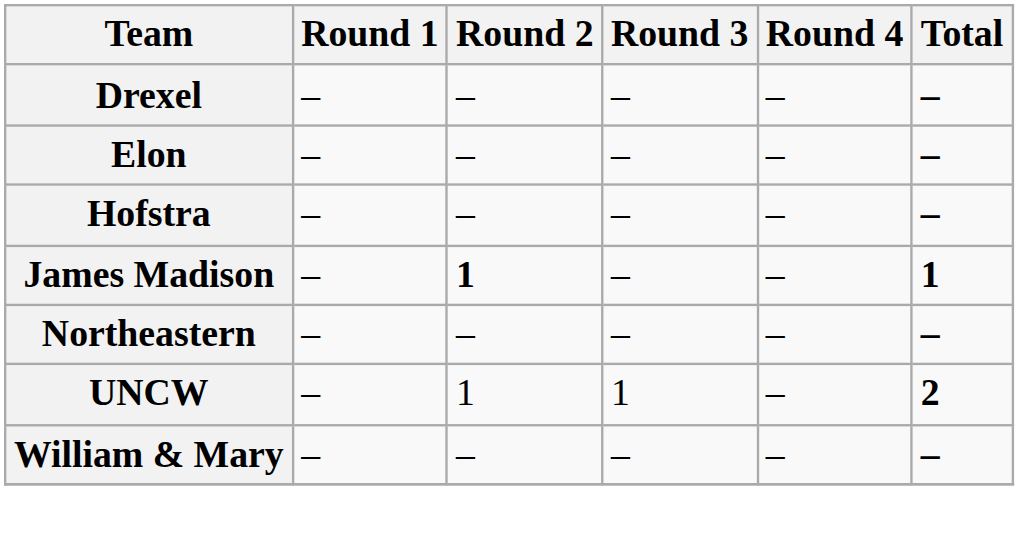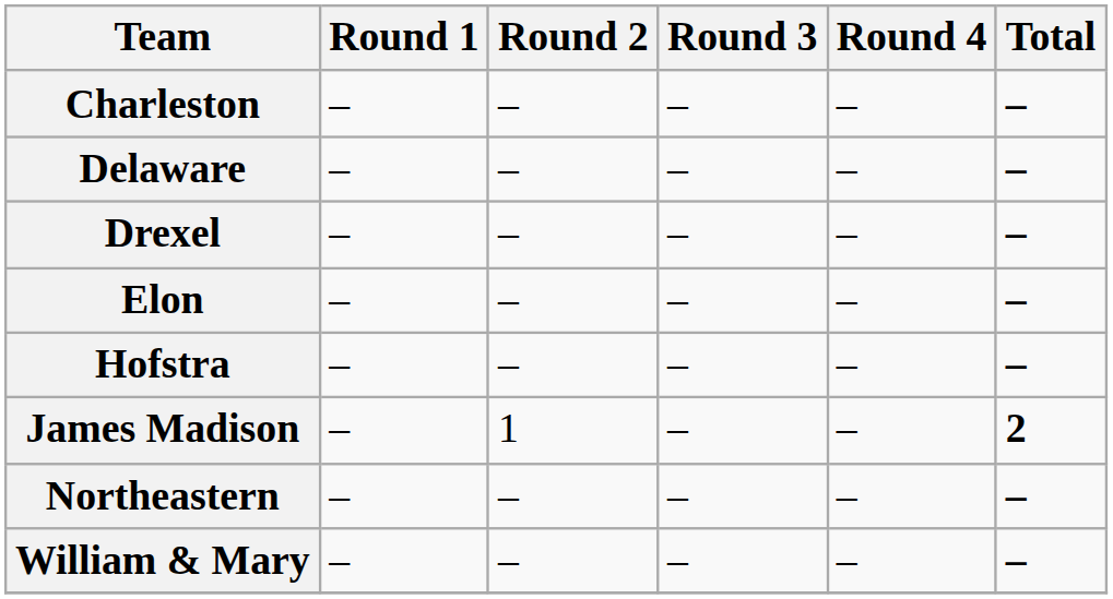+ row: Charleston | – | – | – | – | –
+ row: Delaware | – | – | – | – | –
James Madison | Round 2: bold -> normal
James Madison | Total: 1 -> 2
- row: UNCW | – | 1 | 1 | – | 2
